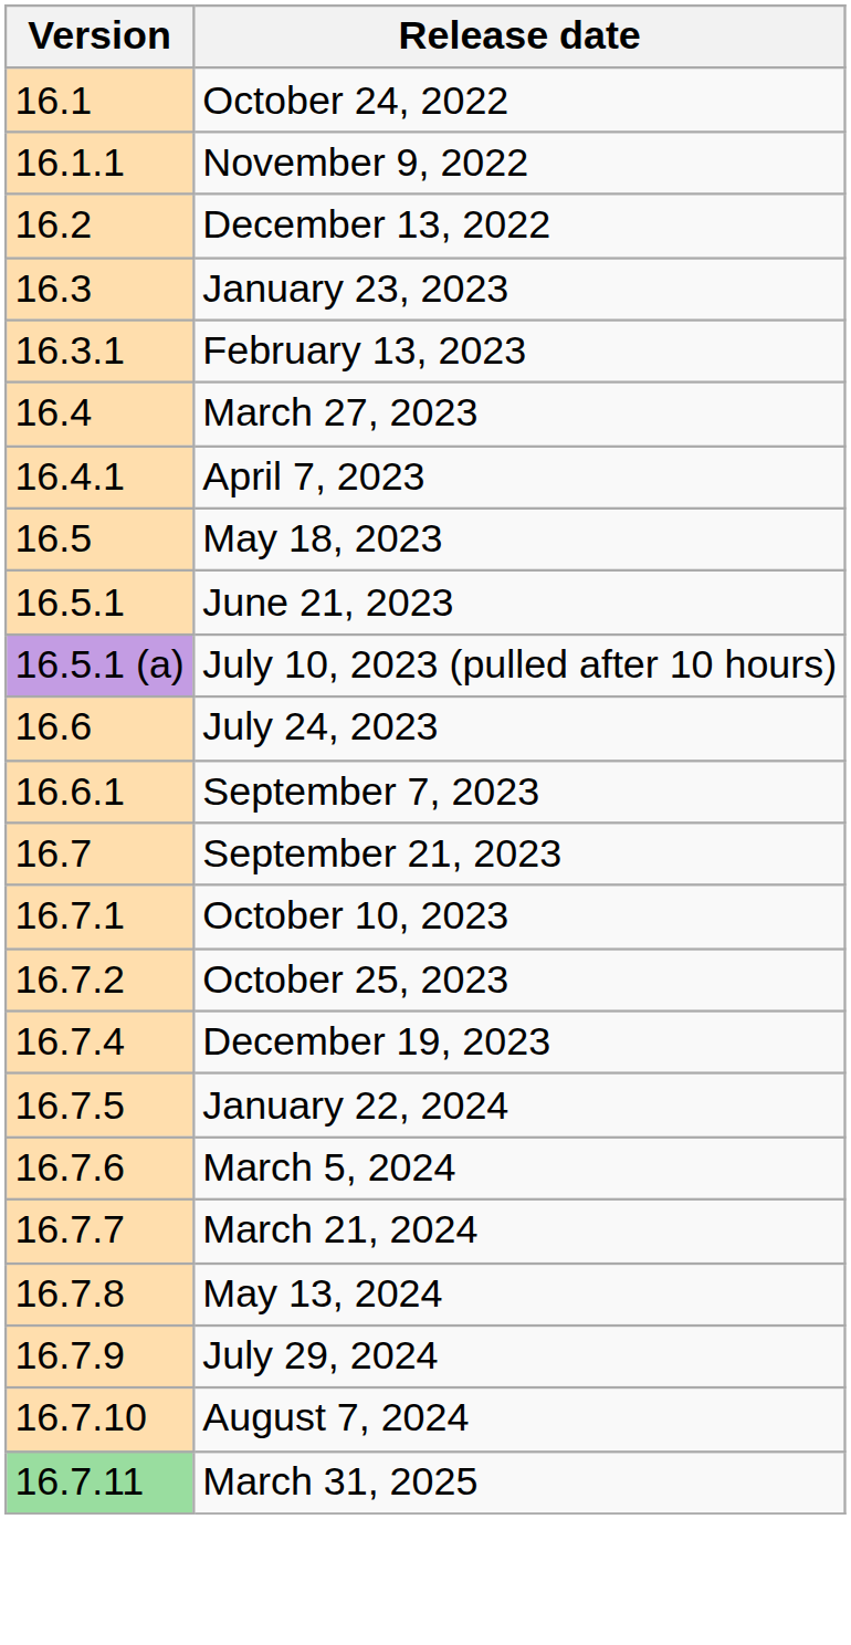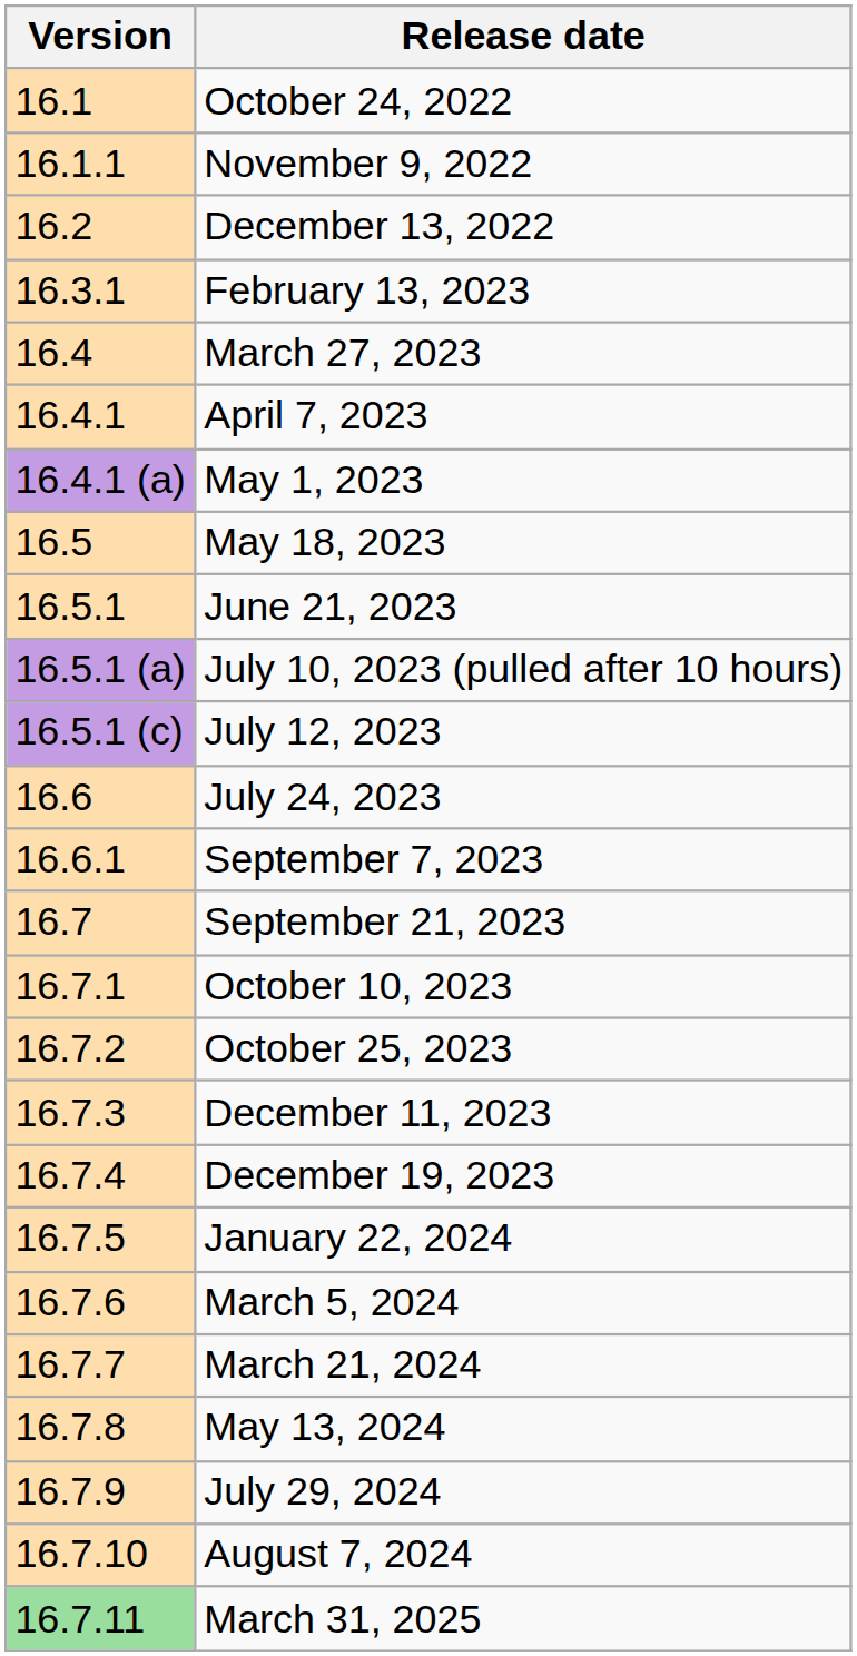- row: 16.3 | January 23, 2023
+ row: 16.4.1 (a) | May 1, 2023
+ row: 16.5.1 (c) | July 12, 2023
+ row: 16.7.3 | December 11, 2023
